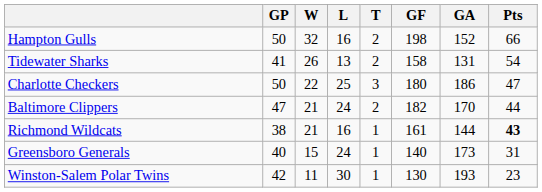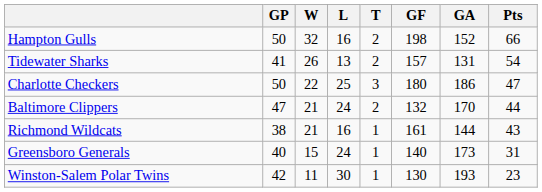Tidewater Sharks | GF: 158 -> 157
Baltimore Clippers | GF: 182 -> 132
Richmond Wildcats | Pts: bold -> normal
